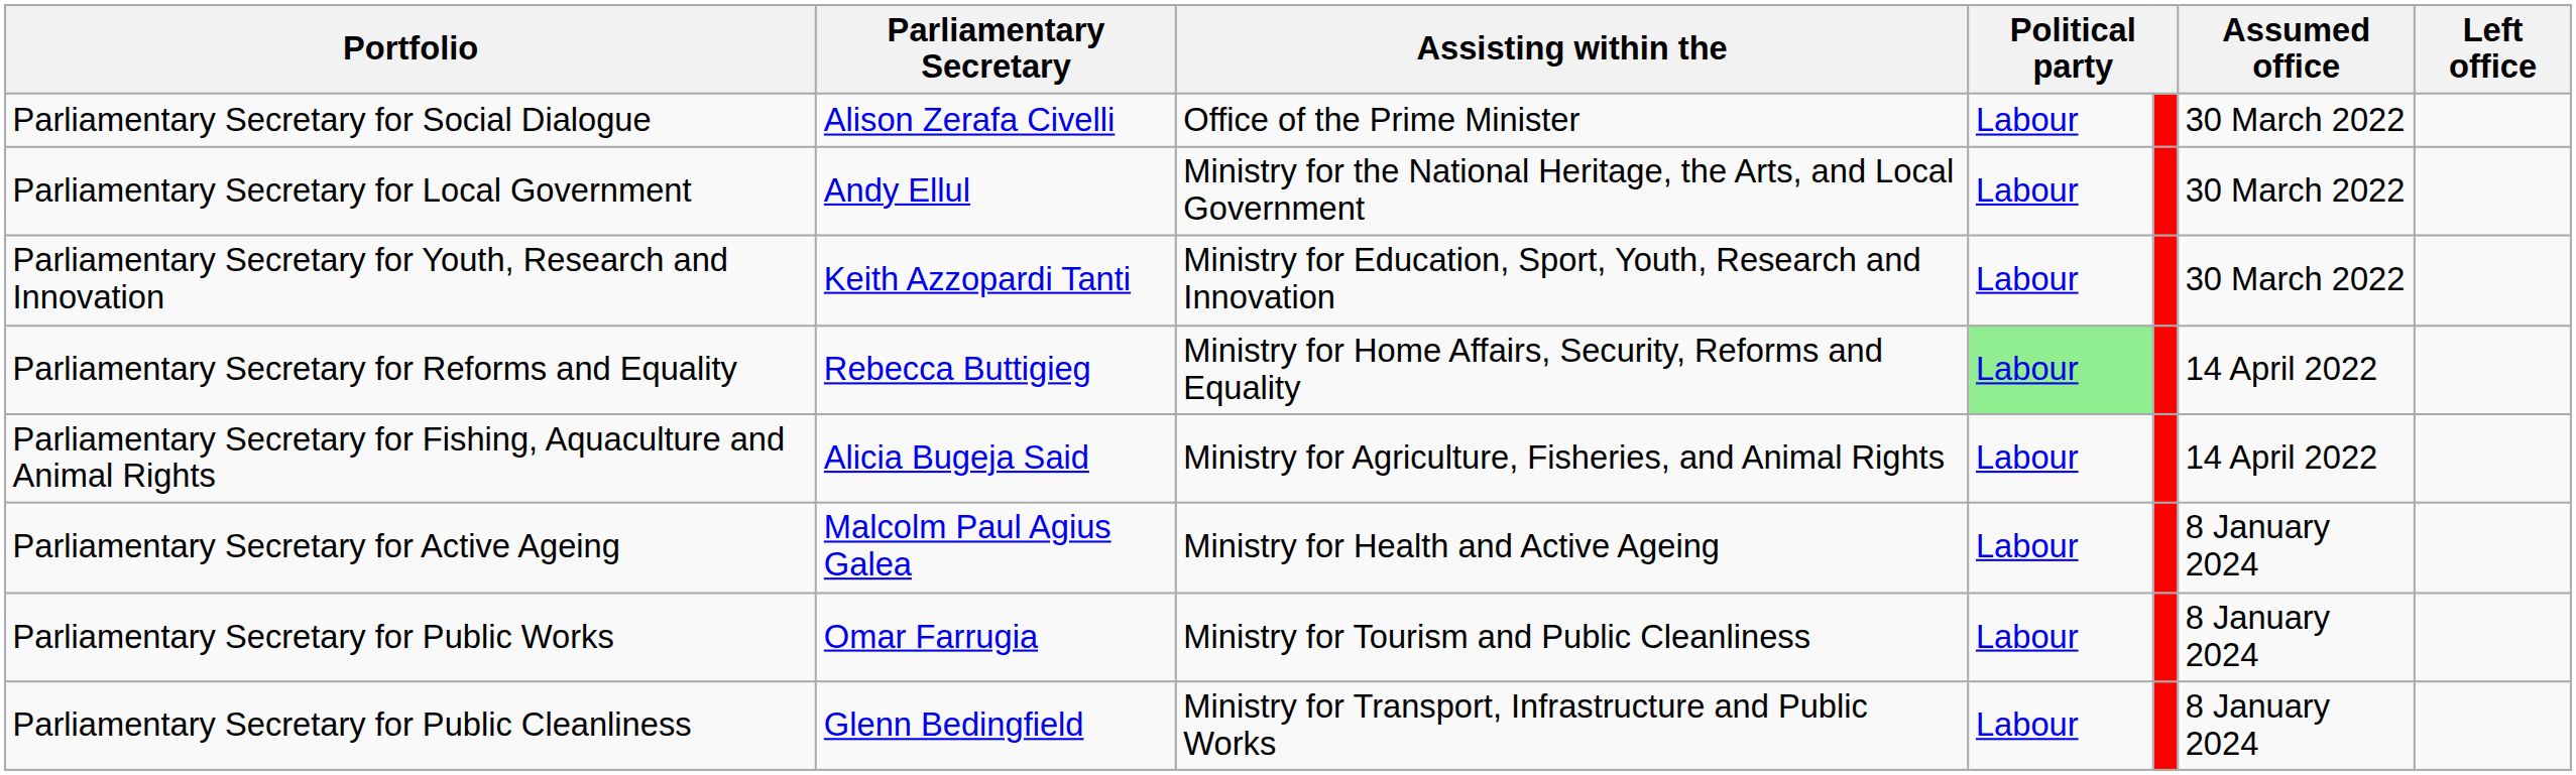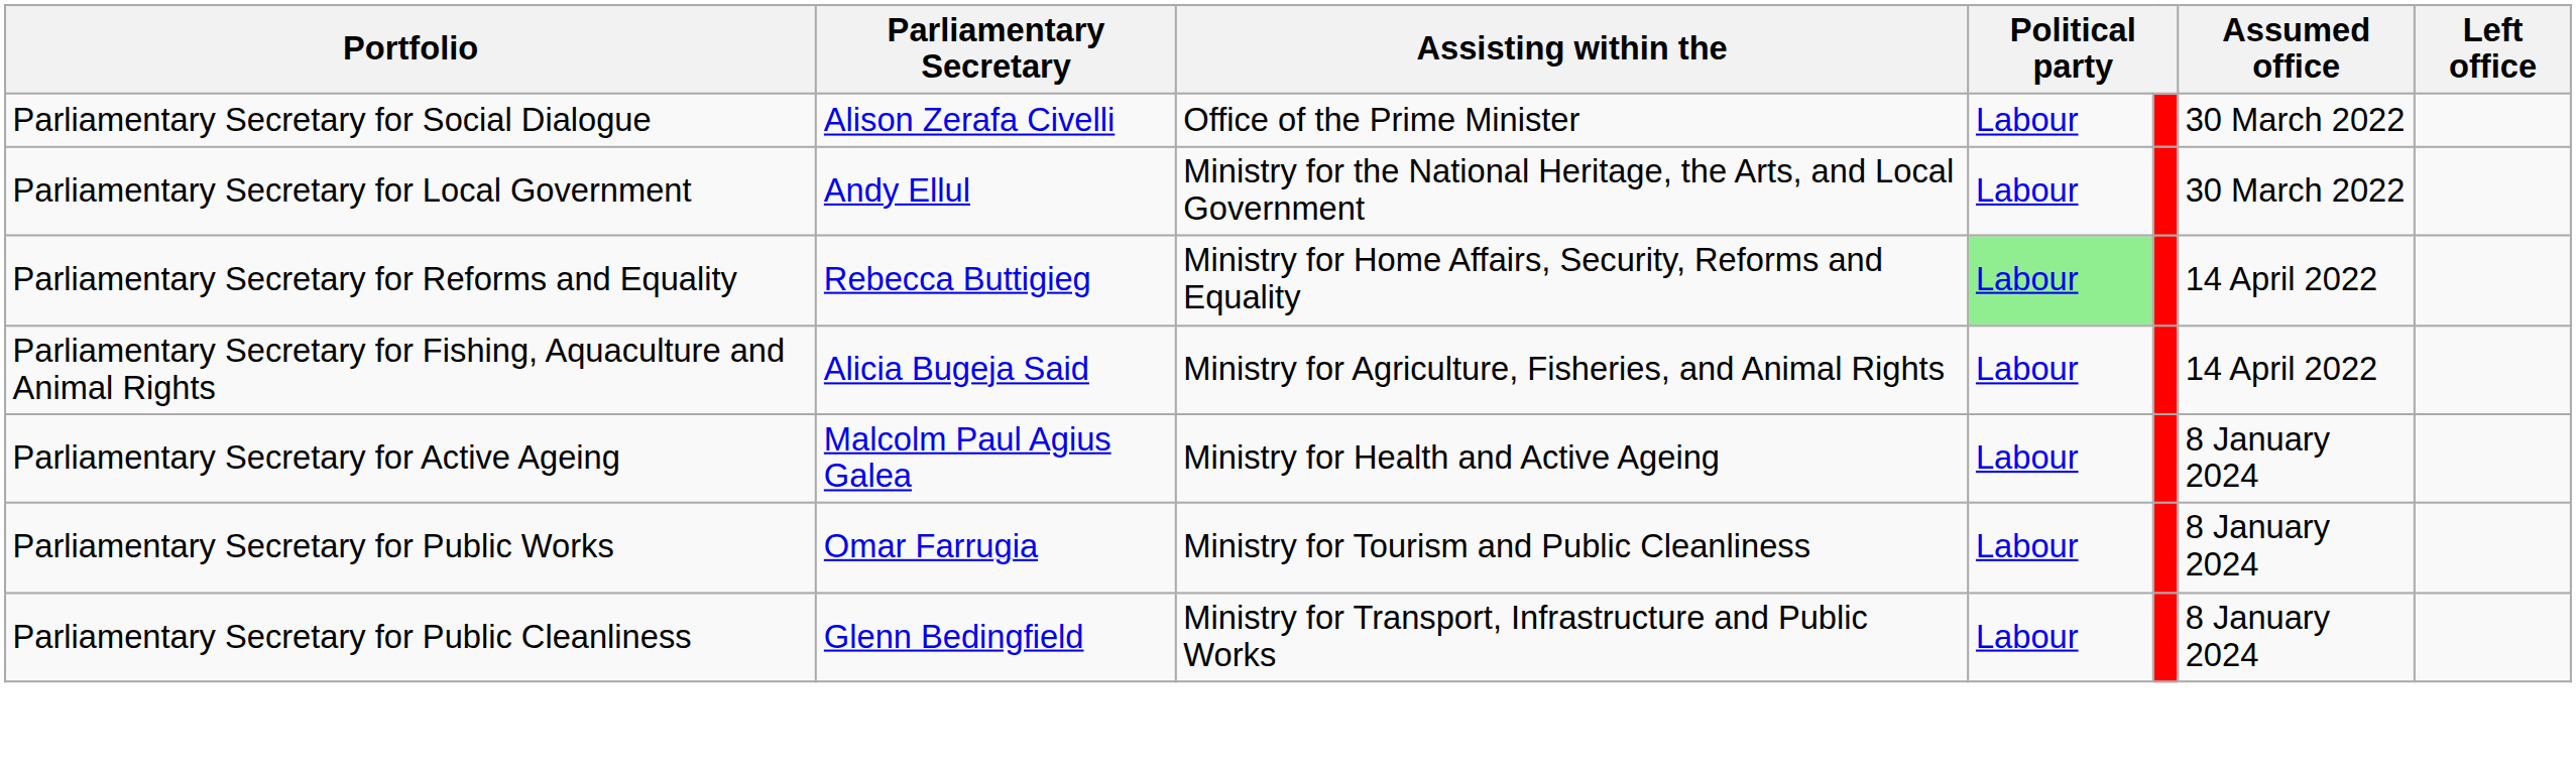- row: Parliamentary Secretary for Youth, Research and Innovation | Keith Azzopardi Tanti | Ministry for Education, Sport, Youth, Research and Innovation | Labour | 30 March 2022
